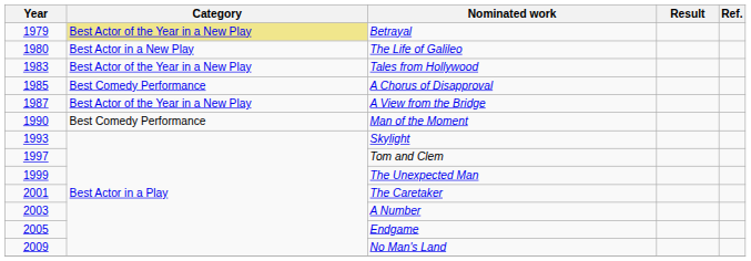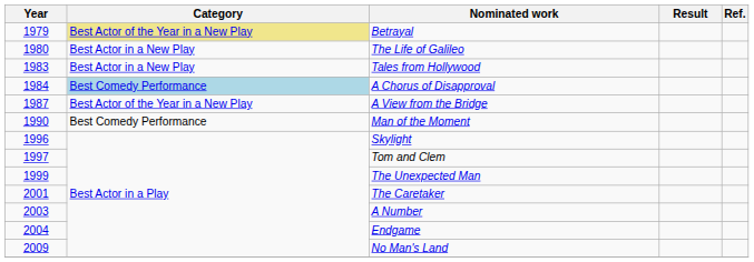Tales from Hollywood | Category: Best Actor of the Year in a New Play -> Best Actor in a New Play
A Chorus of Disapproval | Year: 1985 -> 1984
A Chorus of Disapproval | Category: no background -> lightblue background
Skylight | Year: 1993 -> 1996
Endgame | Year: 2005 -> 2004
